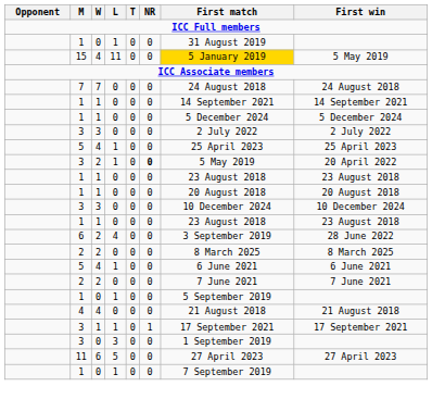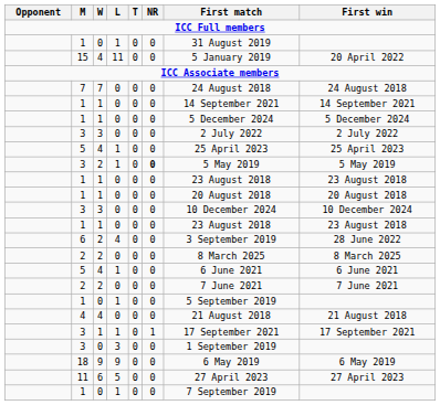15 | First match: gold background -> no background
15 | First win: 5 May 2019 -> 20 April 2022
3 / 2 | First win: 20 April 2022 -> 5 May 2019
+ row: 18 | 9 | 9 | 0 | 0 | 6 May 2019 | 6 May 2019
